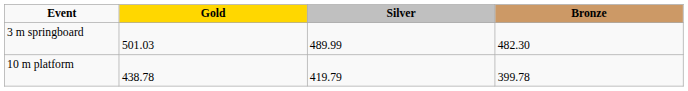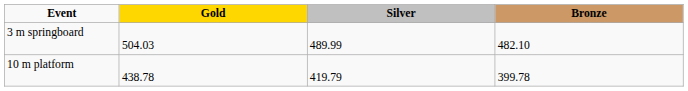3 m springboard | Gold: 501.03 -> 504.03
3 m springboard | Bronze: 482.30 -> 482.10
